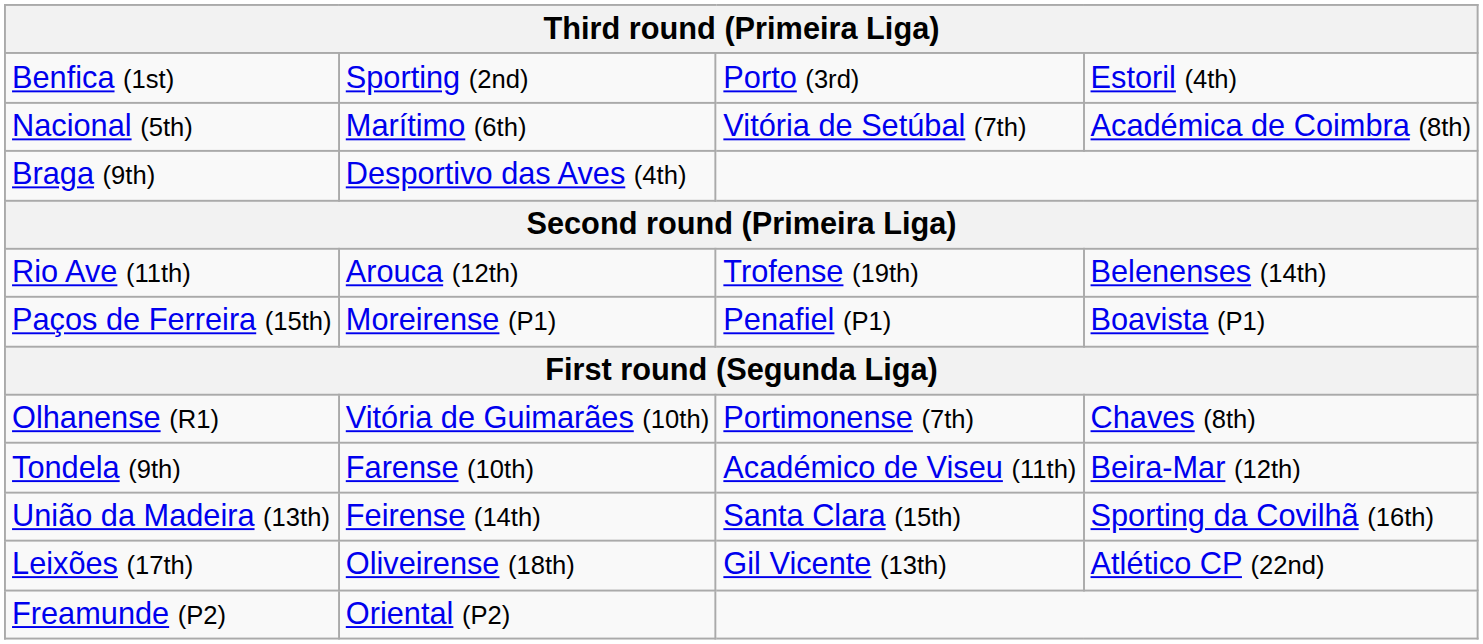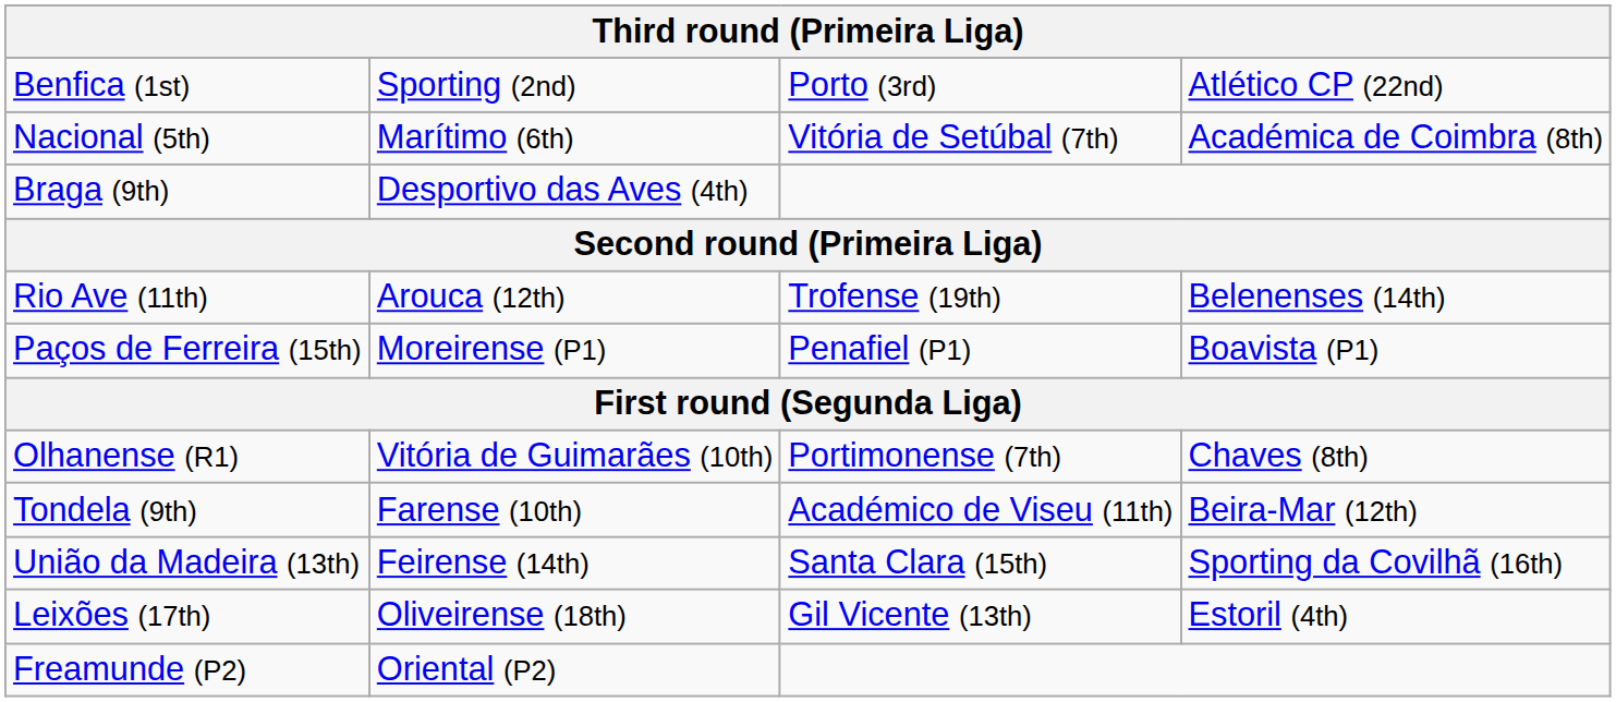Benfica (1st) | column 4: Estoril (4th) -> Atlético CP (22nd)
Leixões (17th) | column 4: Atlético CP (22nd) -> Estoril (4th)
